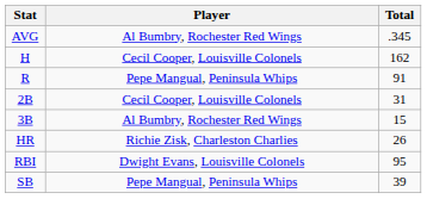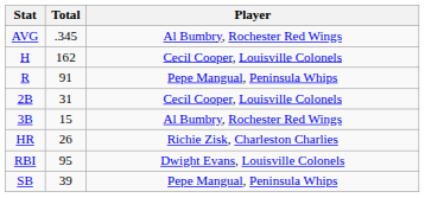columns swapped: Player <-> Total
